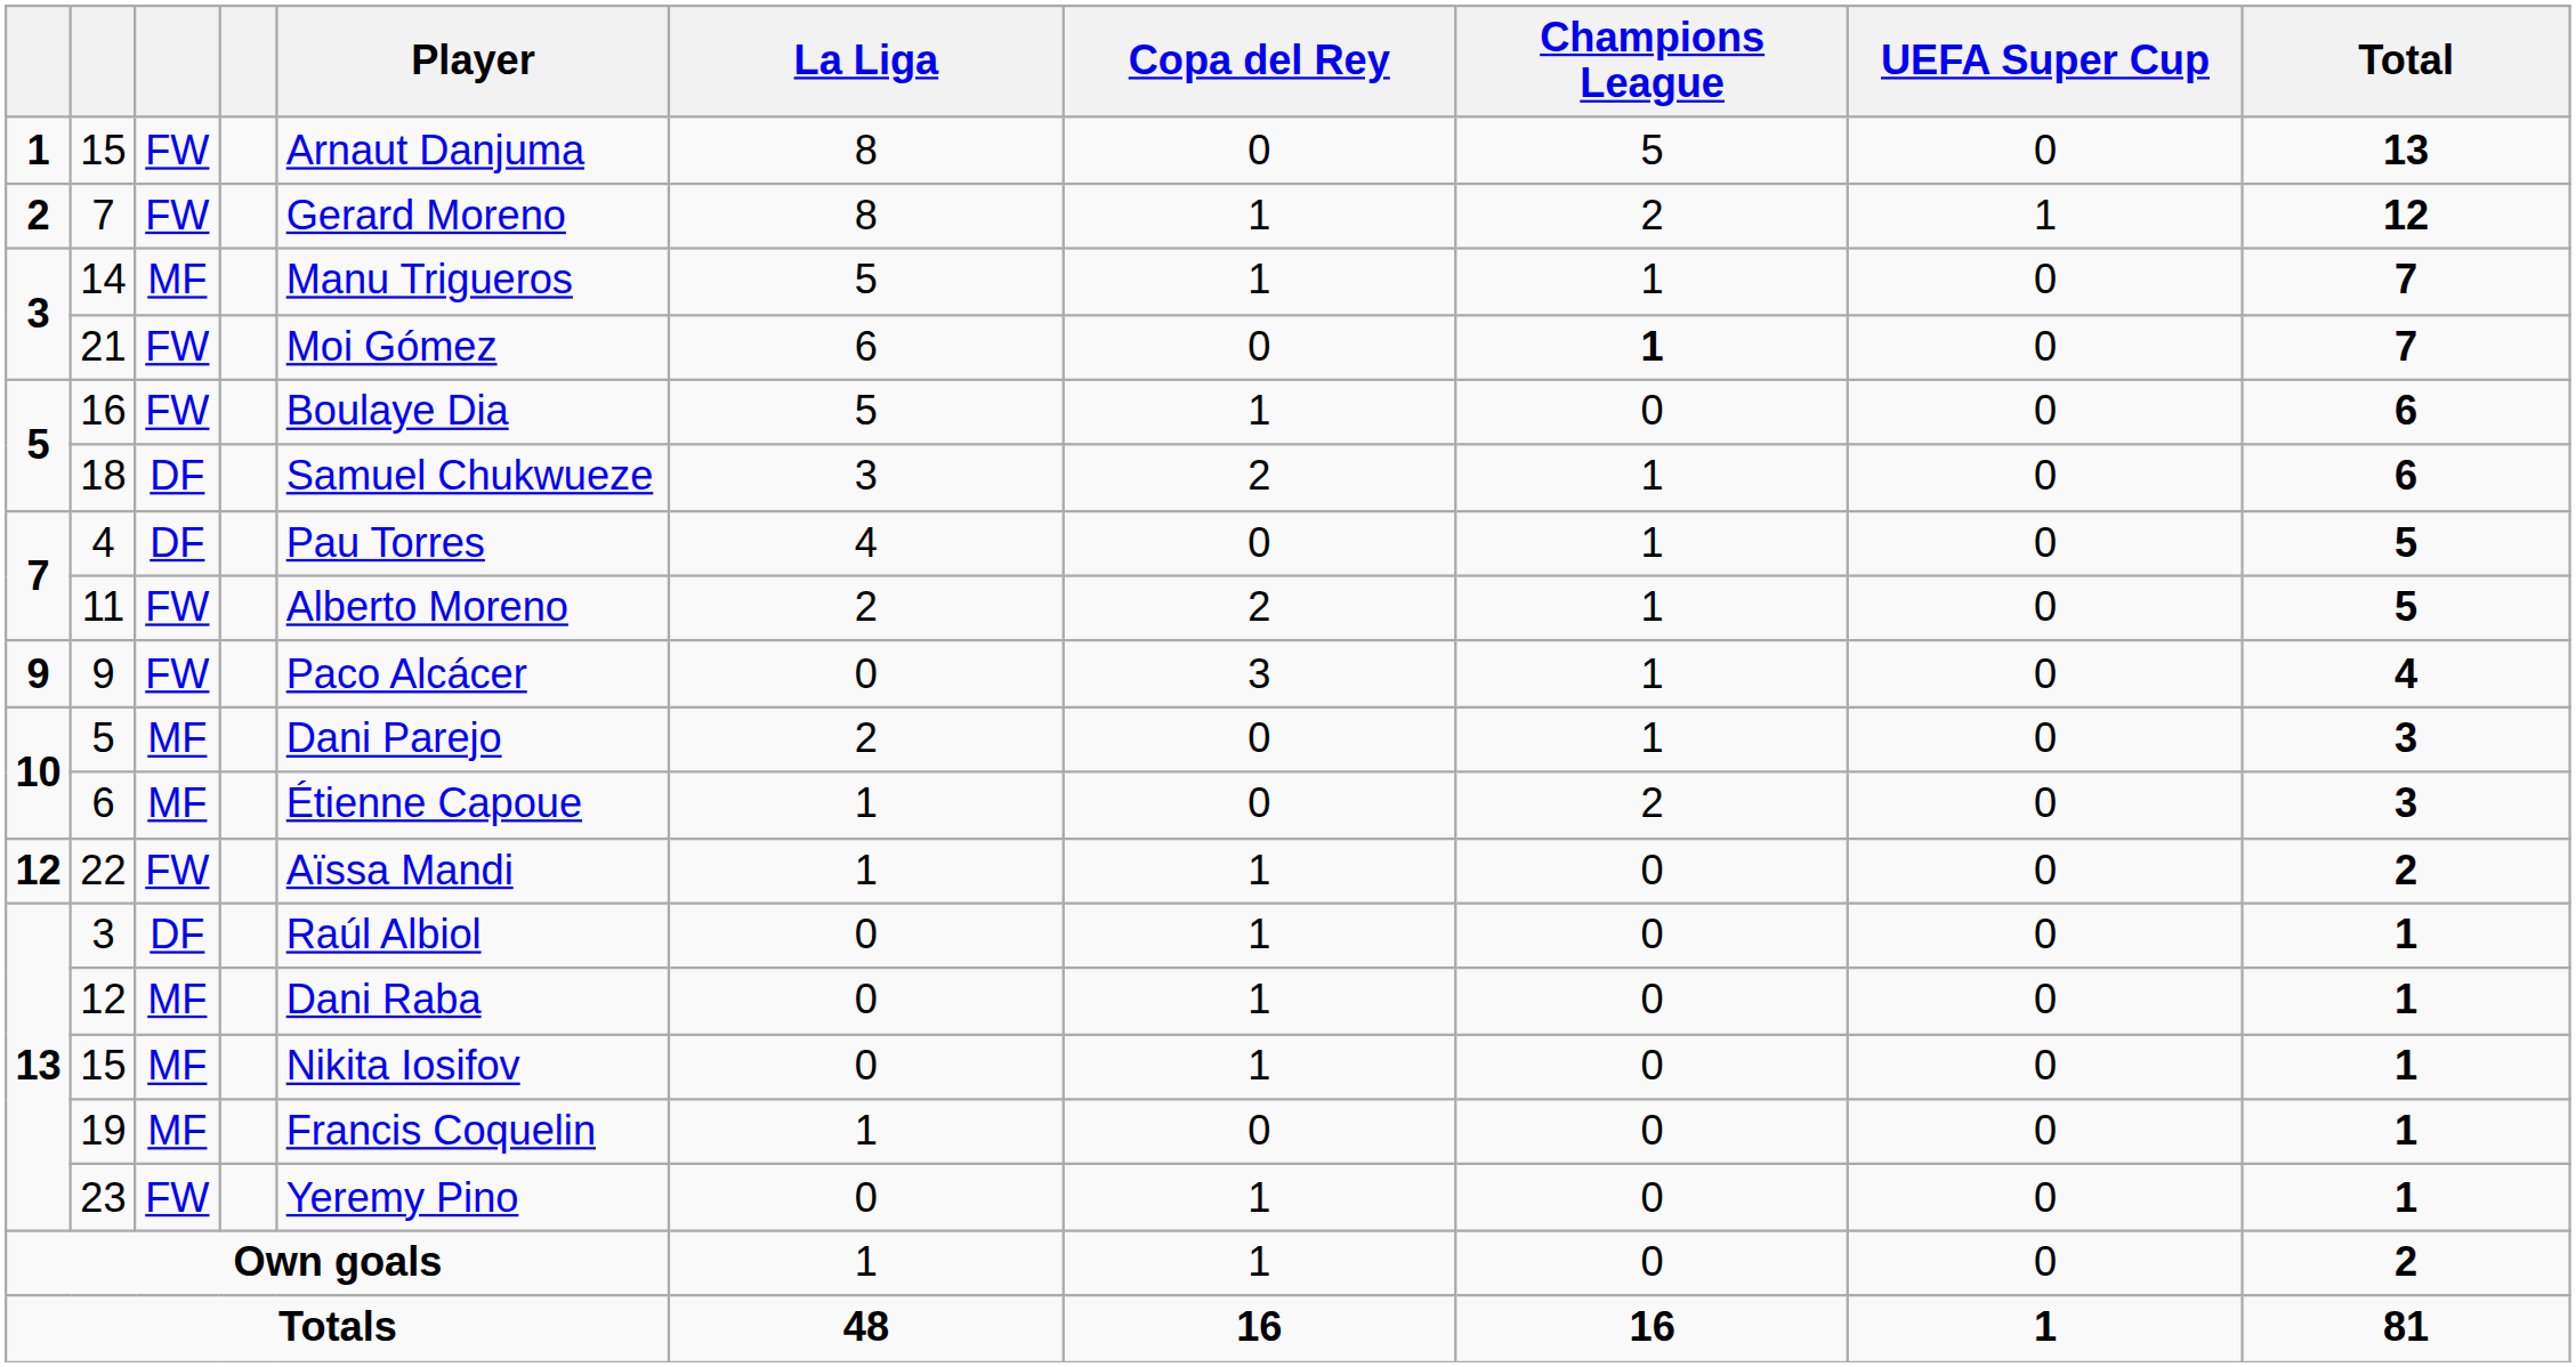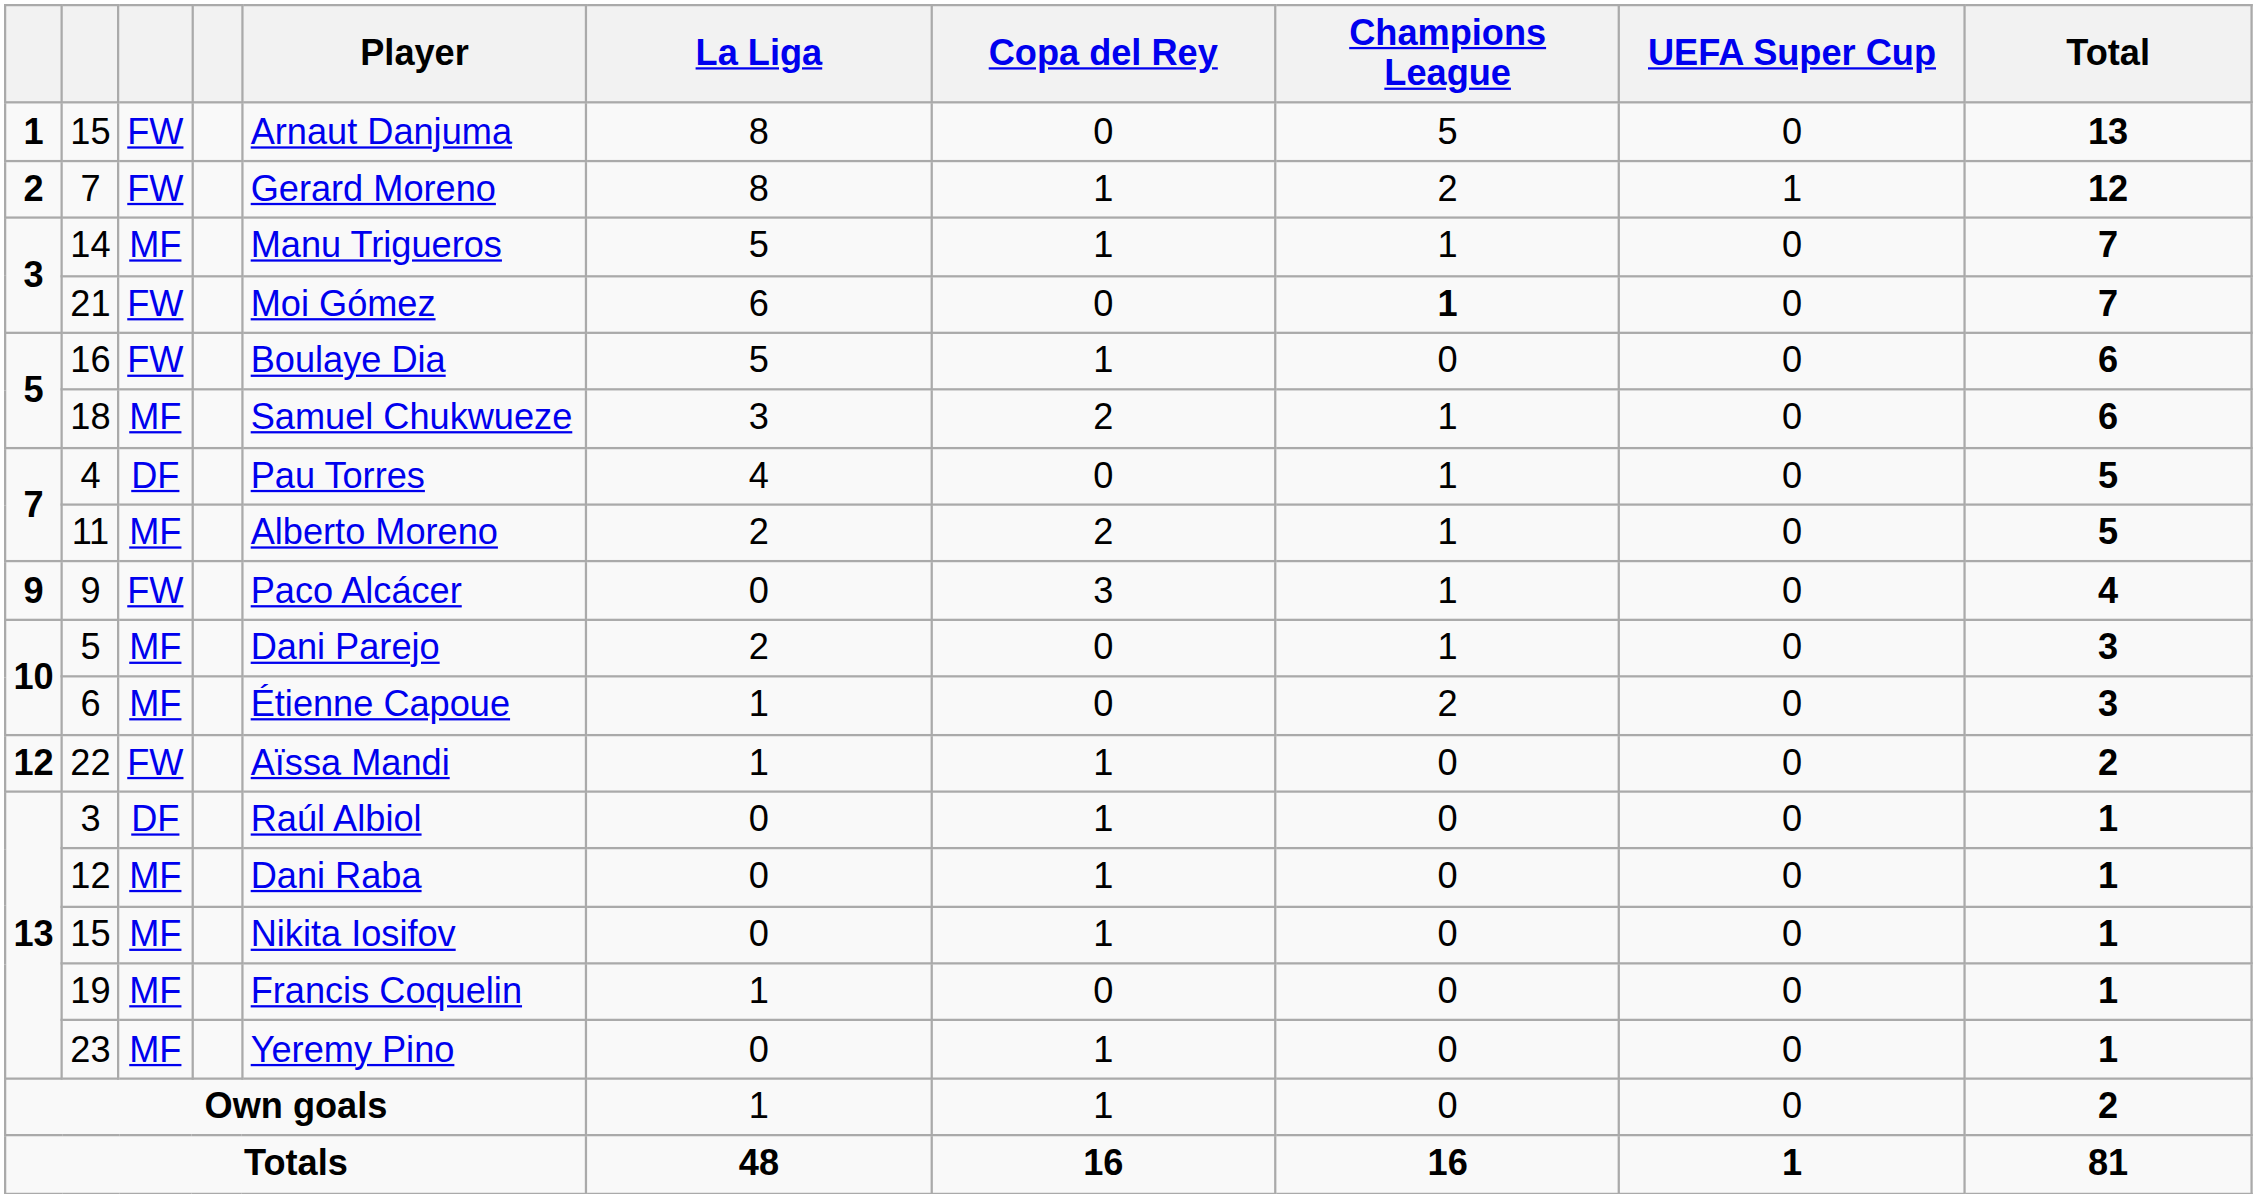18 | column 3: DF -> MF
11 | column 3: FW -> MF
23 | column 3: FW -> MF
